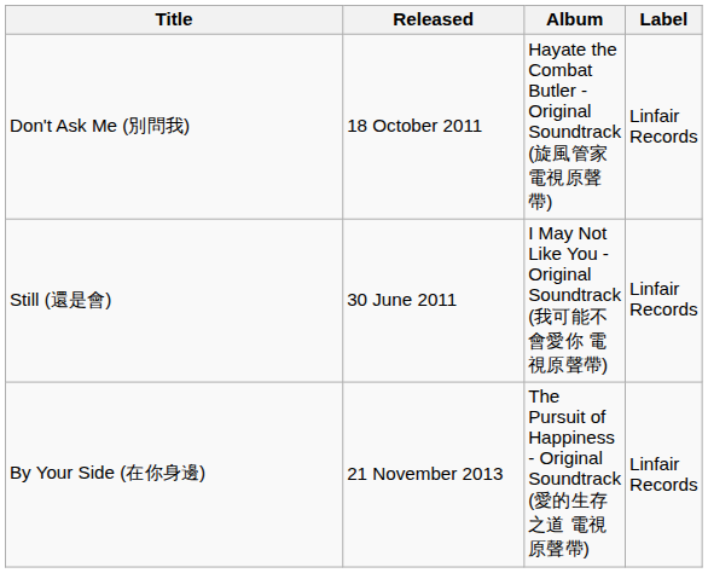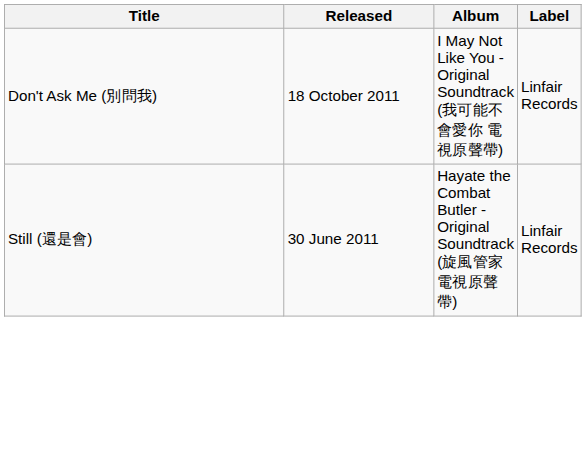Don't Ask Me (別問我) | Album: Hayate the Combat Butler - Original Soundtrack (旋風管家 電視原聲帶) -> I May Not Like You - Original Soundtrack (我可能不會愛你 電視原聲帶)
Still (還是會) | Album: I May Not Like You - Original Soundtrack (我可能不會愛你 電視原聲帶) -> Hayate the Combat Butler - Original Soundtrack (旋風管家 電視原聲帶)
- row: By Your Side (在你身邊) | 21 November 2013 | The Pursuit of Happiness - Original Soundtrack (愛的生存之道 電視原聲帶) | Linfair Records
